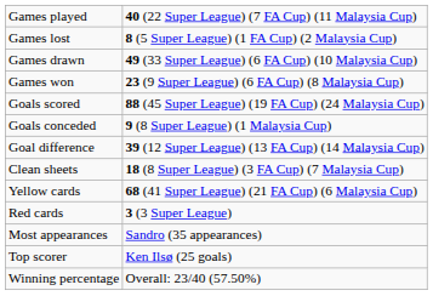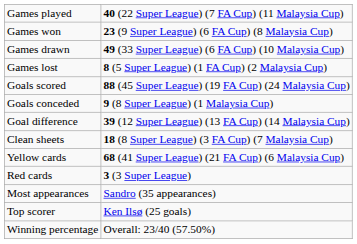rows swapped: Games won <-> Games lost
